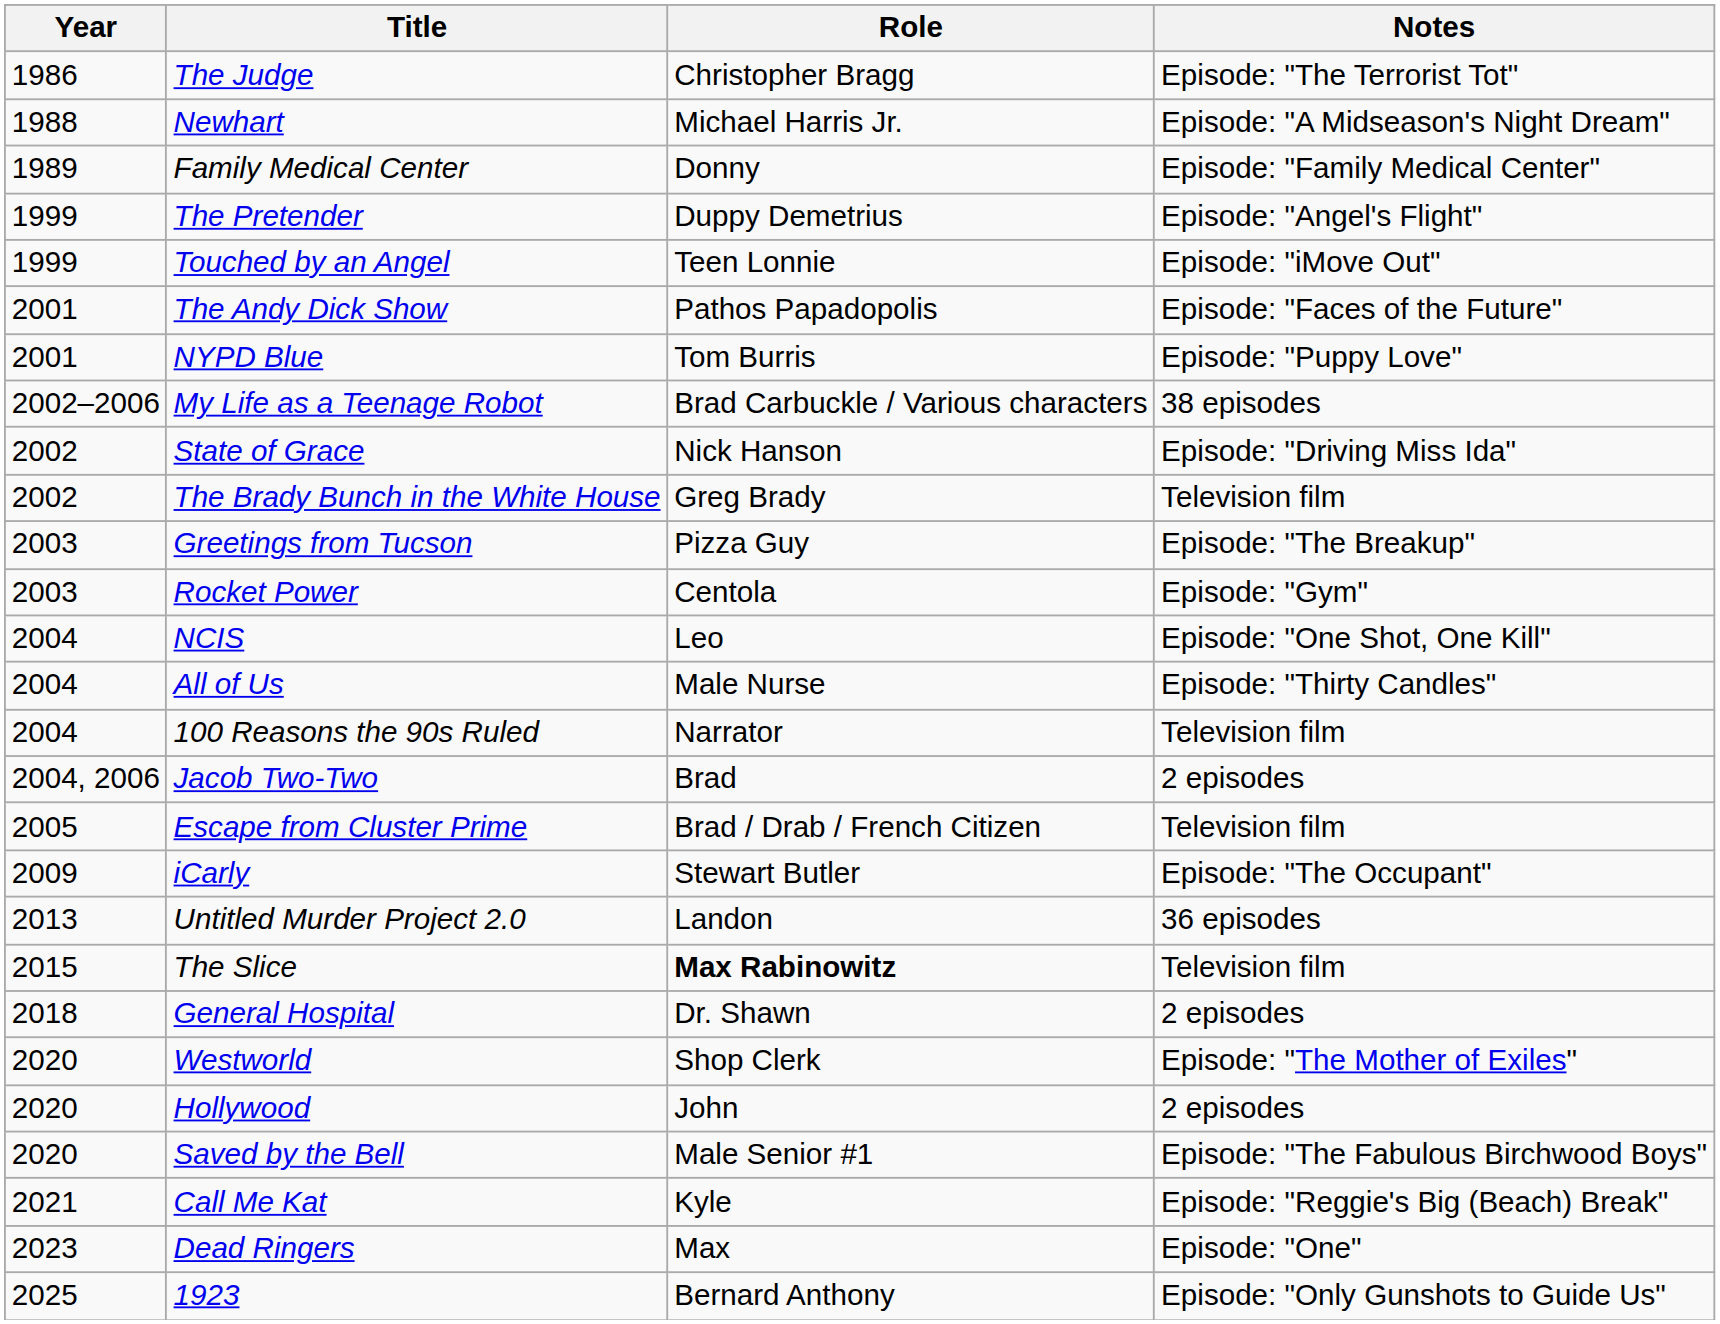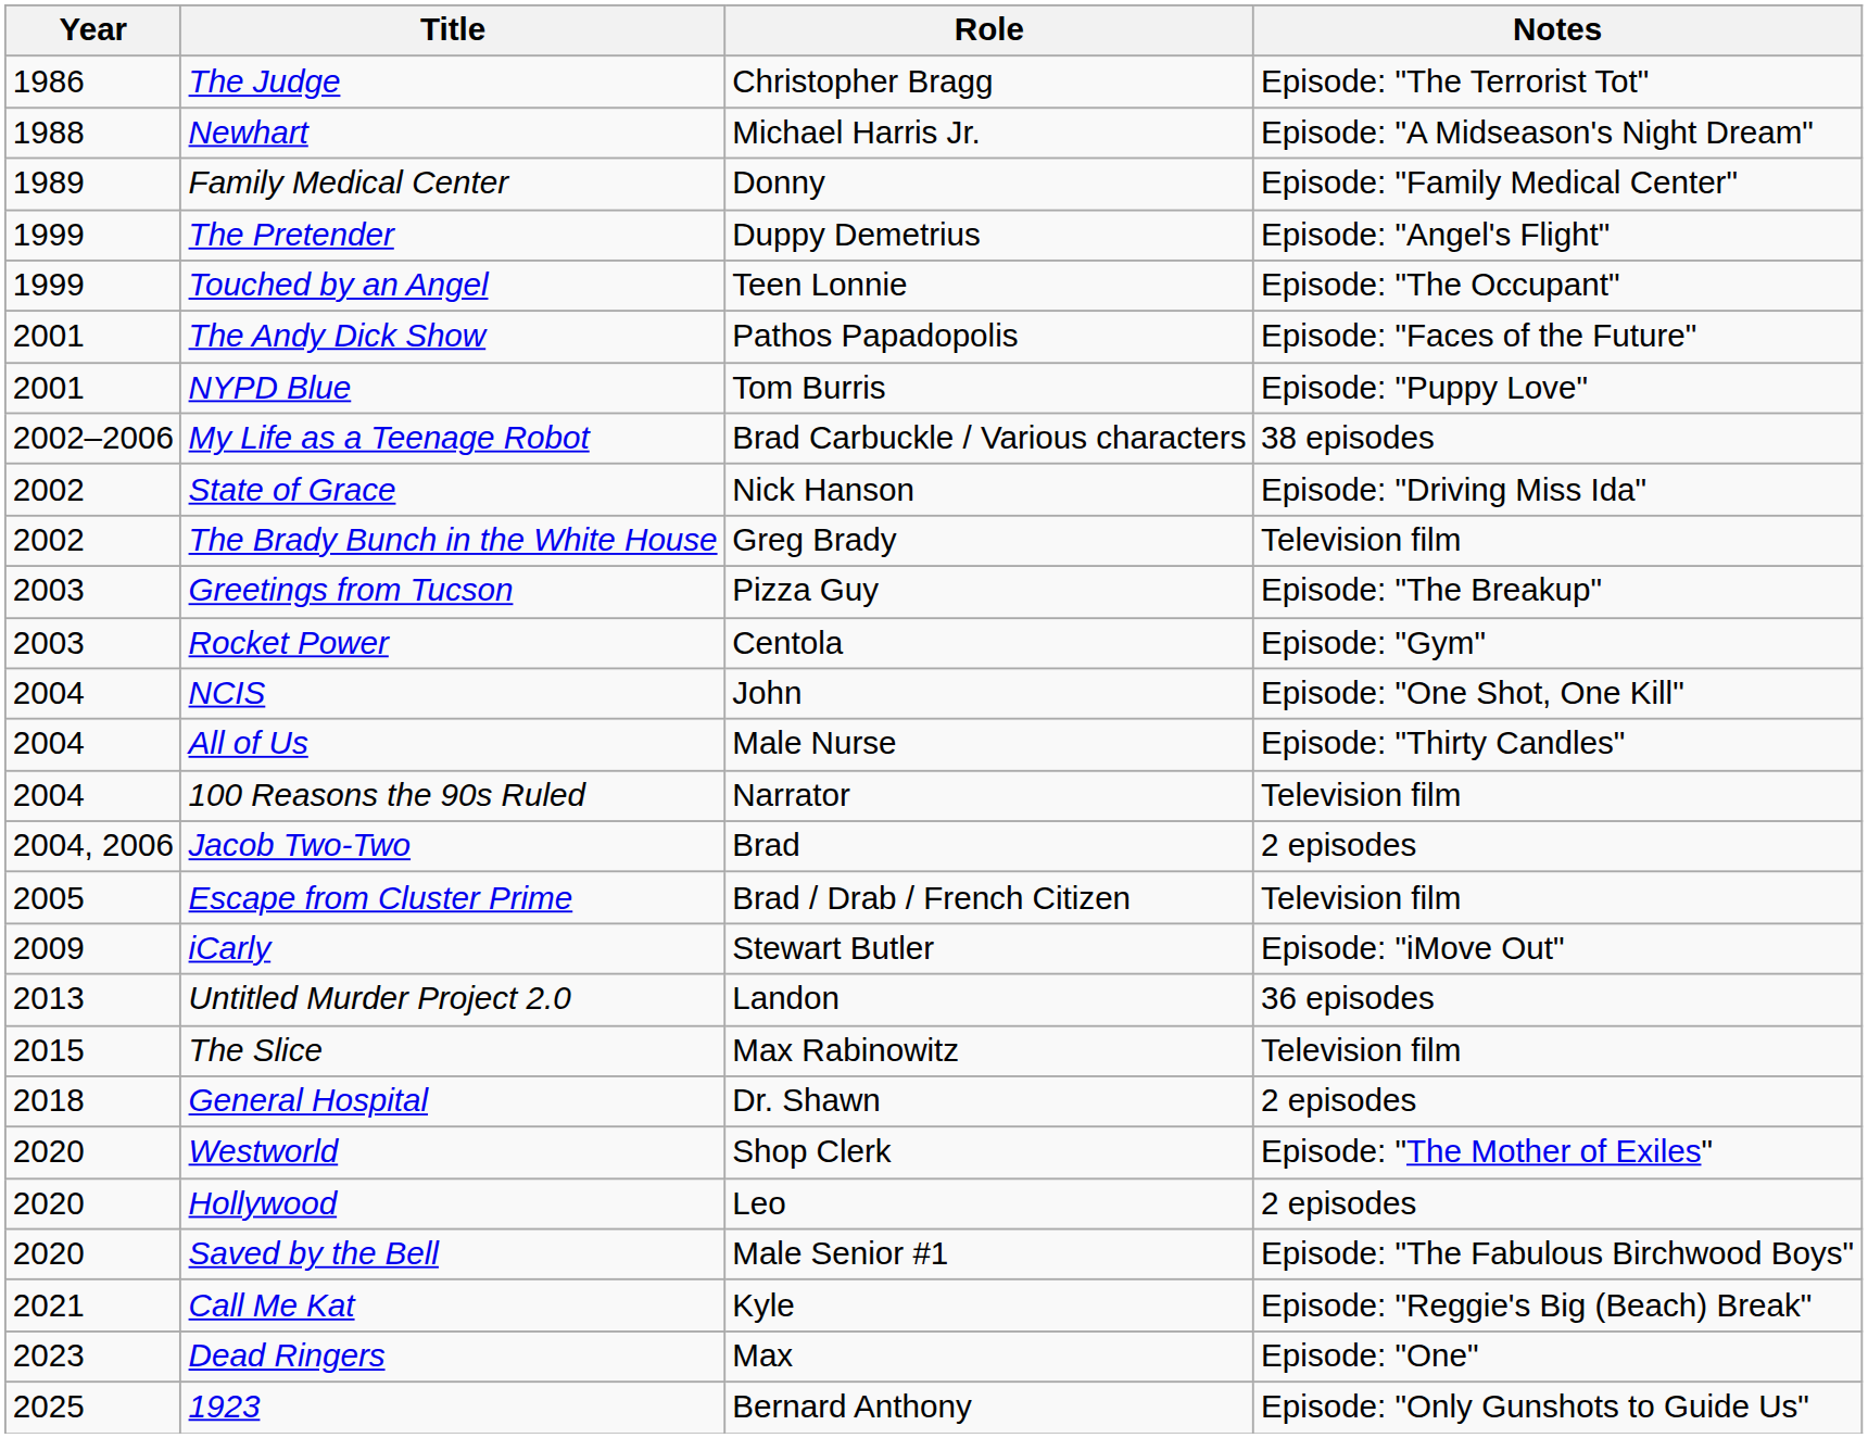Touched by an Angel | Notes: Episode: "iMove Out" -> Episode: "The Occupant"
NCIS | Role: Leo -> John
iCarly | Notes: Episode: "The Occupant" -> Episode: "iMove Out"
The Slice | Role: bold -> normal
Hollywood | Role: John -> Leo
